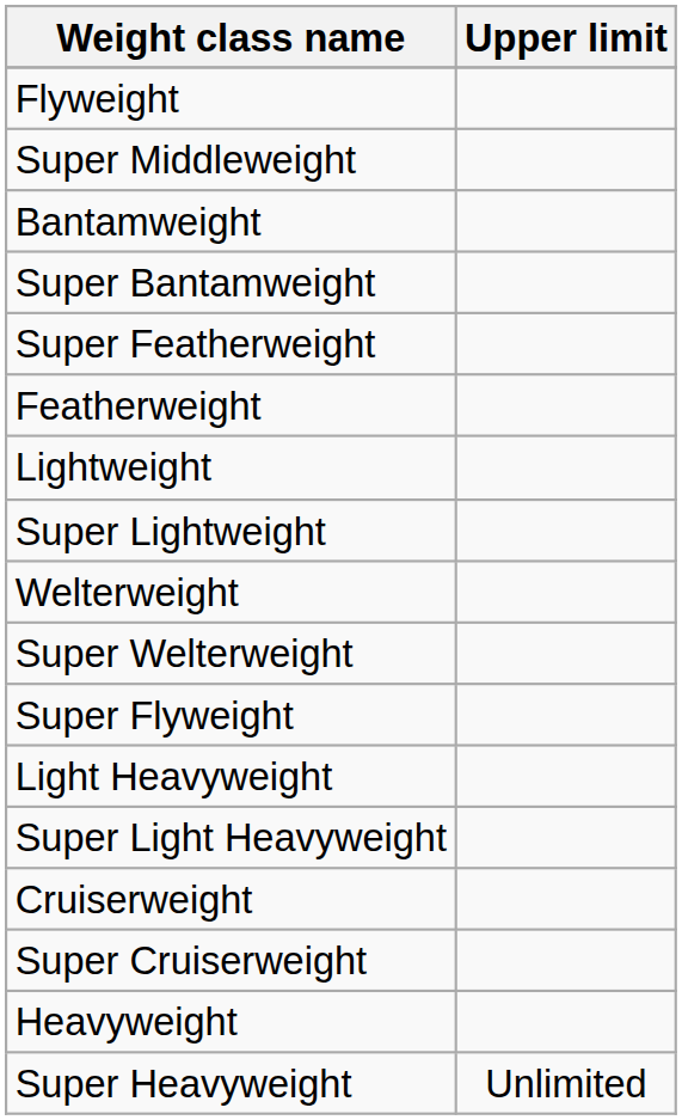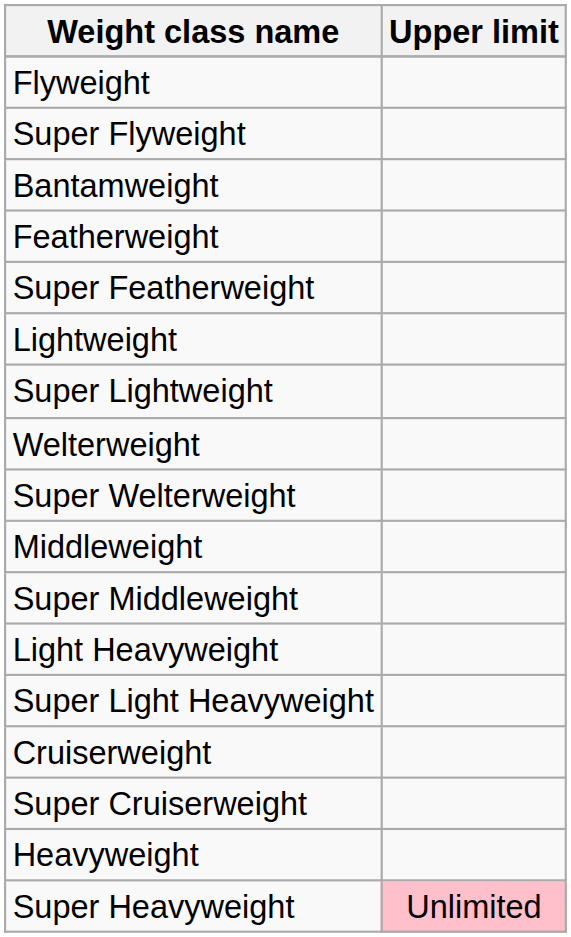rows swapped: Super Flyweight <-> Super Middleweight
- row: Super Bantamweight
rows swapped: Featherweight <-> Super Featherweight
+ row: Middleweight
Super Heavyweight | Upper limit: no background -> pink background
